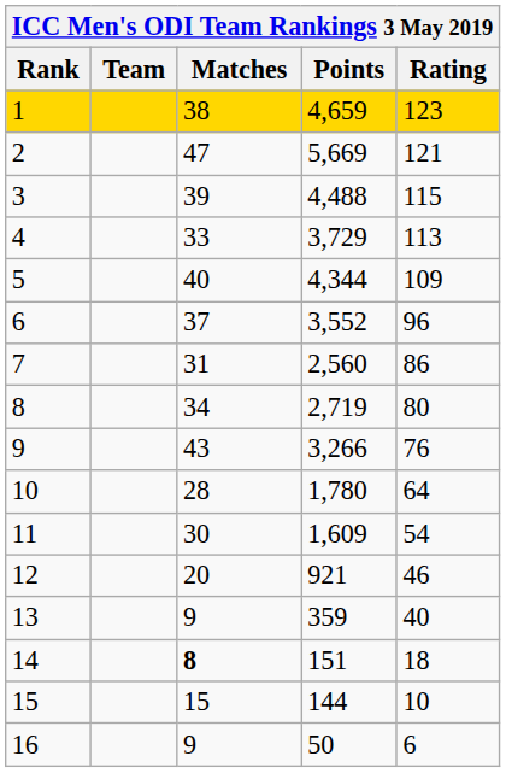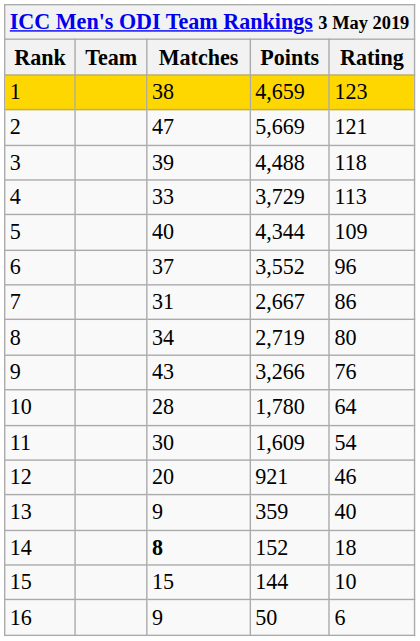3 | Rating: 115 -> 118
7 | Points: 2,560 -> 2,667
14 | Points: 151 -> 152
